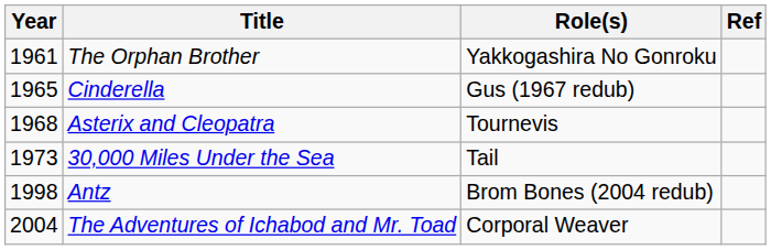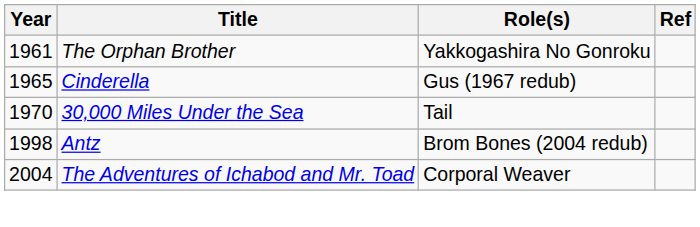- row: 1968 | Asterix and Cleopatra | Tournevis
30,000 Miles Under the Sea | Year: 1973 -> 1970
